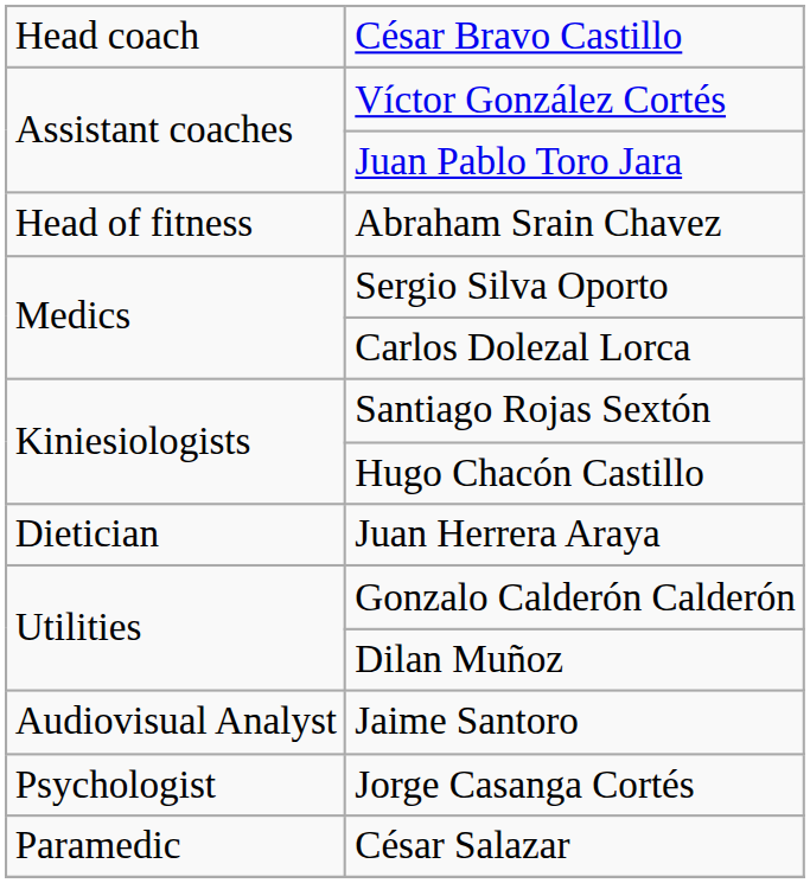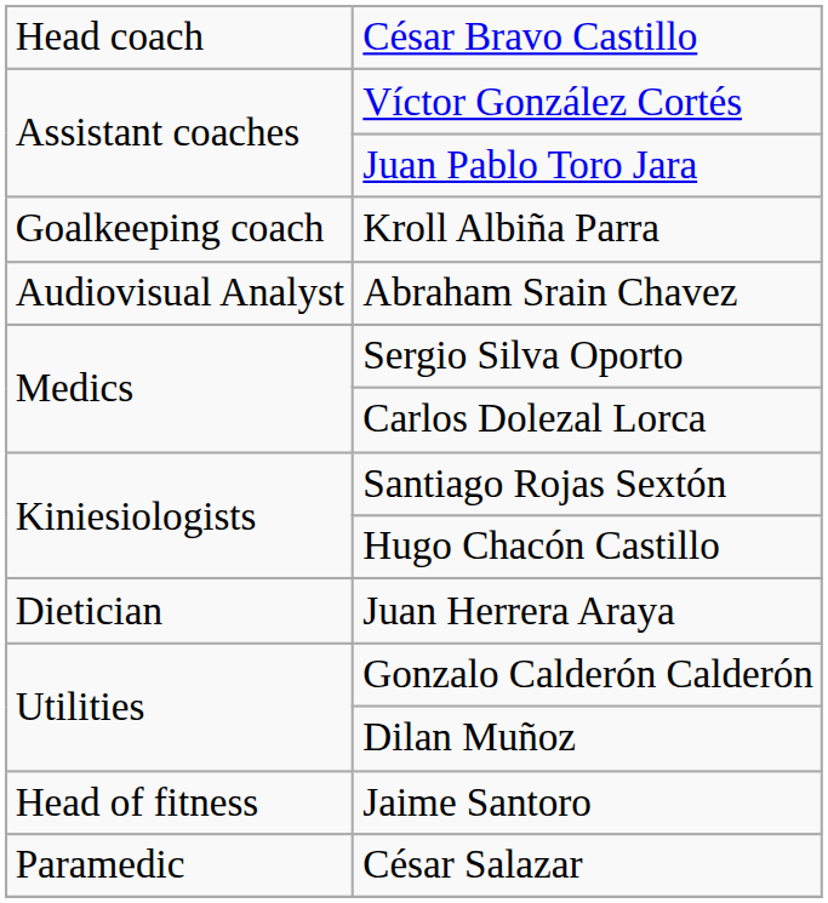+ row: Goalkeeping coach | Kroll Albiña Parra
Abraham Srain Chavez | column 1: Head of fitness -> Audiovisual Analyst
Jaime Santoro | column 1: Audiovisual Analyst -> Head of fitness
- row: Psychologist | Jorge Casanga Cortés
